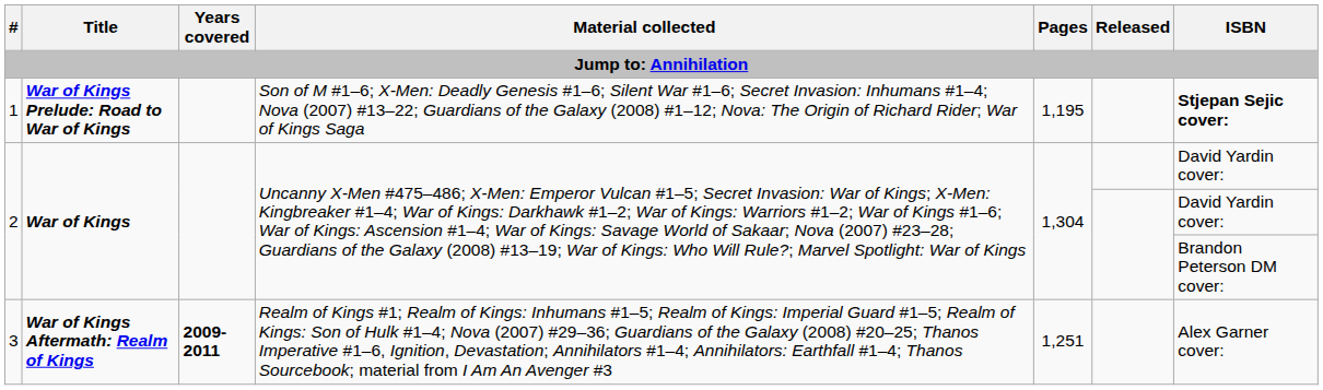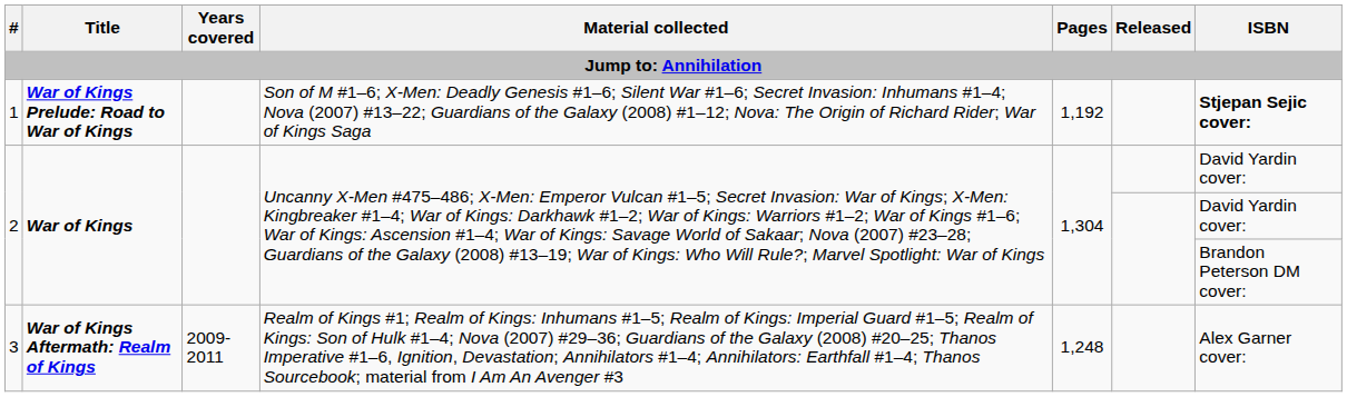1 | Pages: 1,195 -> 1,192
3 | Years covered: bold -> normal
3 | Pages: 1,251 -> 1,248
